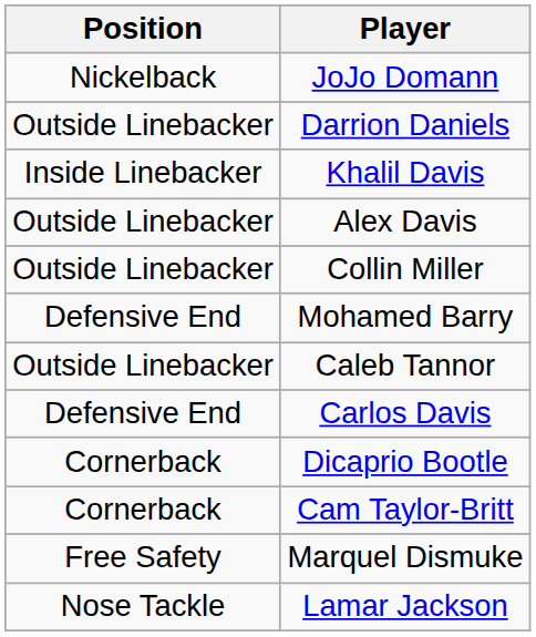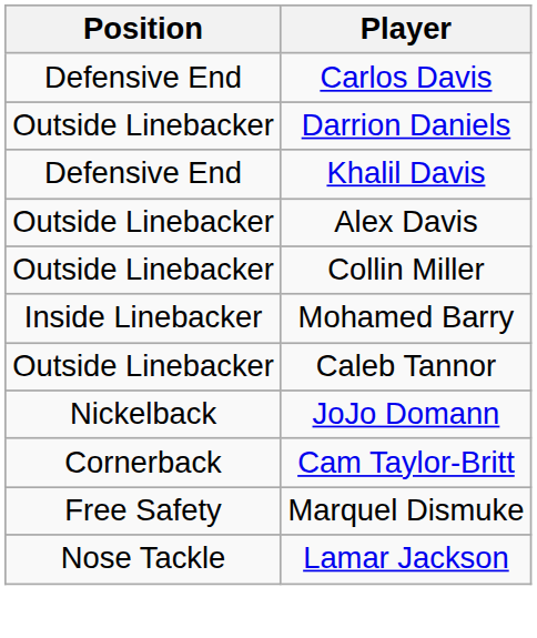rows swapped: Carlos Davis <-> JoJo Domann
Khalil Davis | Position: Inside Linebacker -> Defensive End
Mohamed Barry | Position: Defensive End -> Inside Linebacker
- row: Cornerback | Dicaprio Bootle
